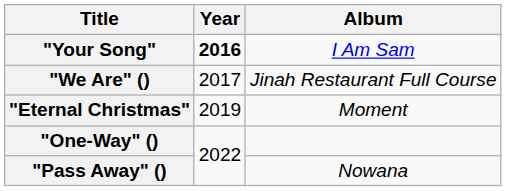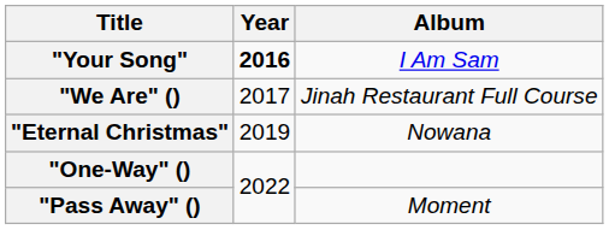"Eternal Christmas" | Album: Moment -> Nowana
"Pass Away" () | Album: Nowana -> Moment
